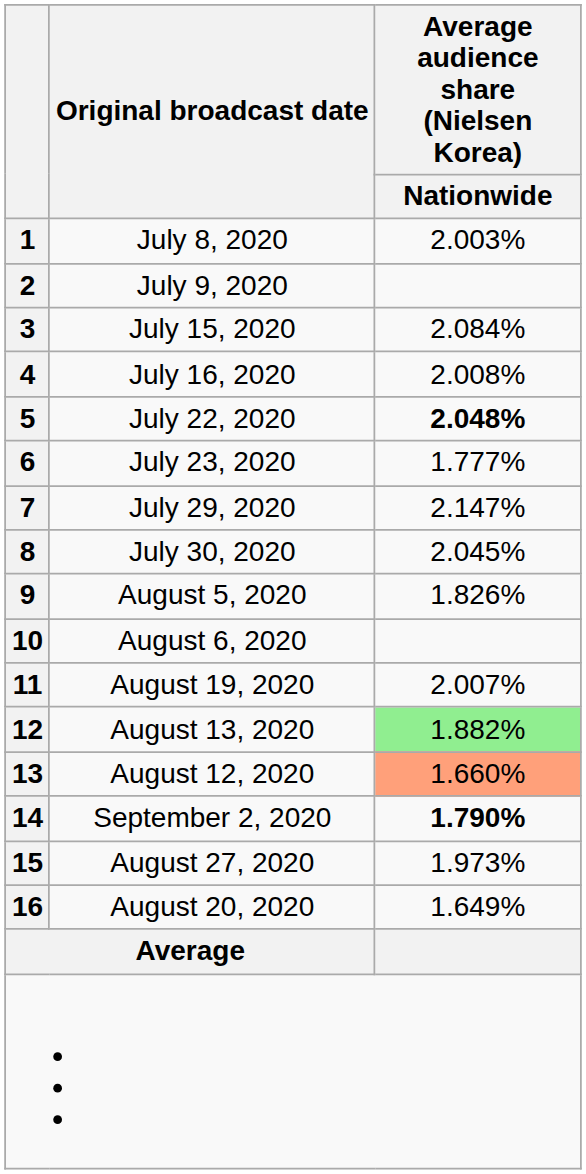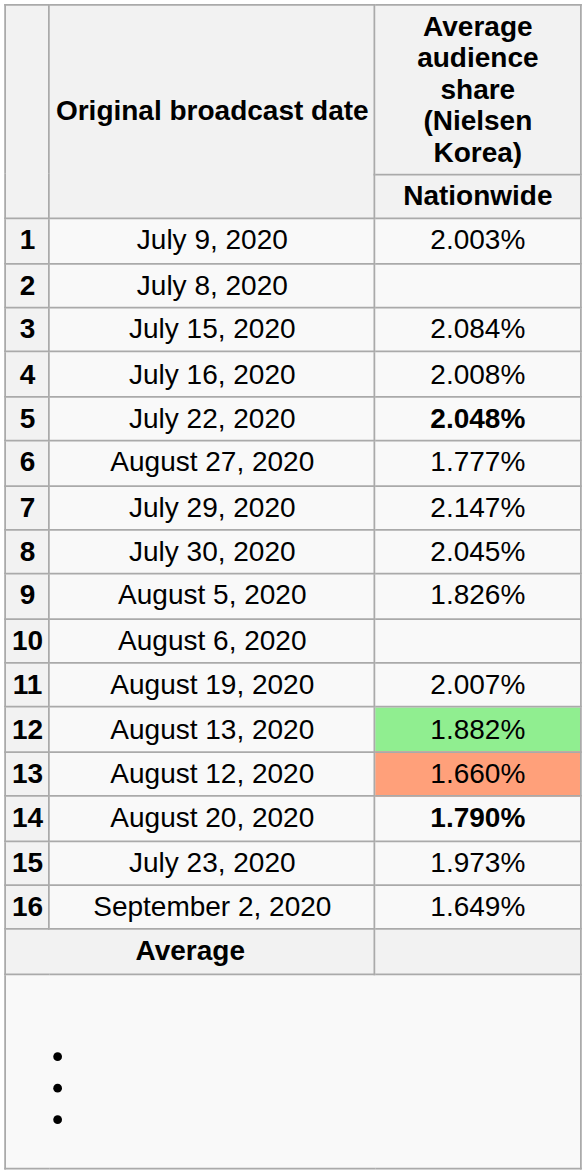1 | Original broadcast date: July 8, 2020 -> July 9, 2020
2 | Original broadcast date: July 9, 2020 -> July 8, 2020
6 | Original broadcast date: July 23, 2020 -> August 27, 2020
14 | Original broadcast date: September 2, 2020 -> August 20, 2020
15 | Original broadcast date: August 27, 2020 -> July 23, 2020
16 | Original broadcast date: August 20, 2020 -> September 2, 2020
